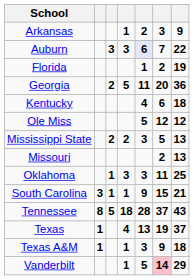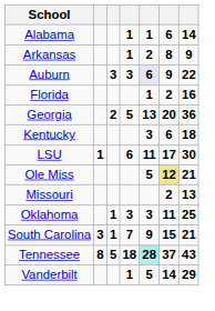+ row: Alabama | 1 | 1 | 6 | 14
Arkansas | column 6: 3 -> 8
Auburn | column 6: 7 -> 9
Florida | column 7: 19 -> 16
Georgia | column 5: 11 -> 13
Kentucky | column 5: 4 -> 3
+ row: LSU | 1 | 6 | 11 | 17 | 30
Ole Miss | column 6: no background -> khaki background
Ole Miss | column 7: 12 -> 21
- row: Mississippi State | 2 | 2 | 3 | 5 | 13
South Carolina | column 4: 1 -> 7
Tennessee | column 5: no background -> paleturquoise background
- row: Texas | 1 | 4 | 13 | 19 | 37
- row: Texas A&M | 1 | 1 | 3 | 9 | 18
Vanderbilt | column 6: pink background -> no background
